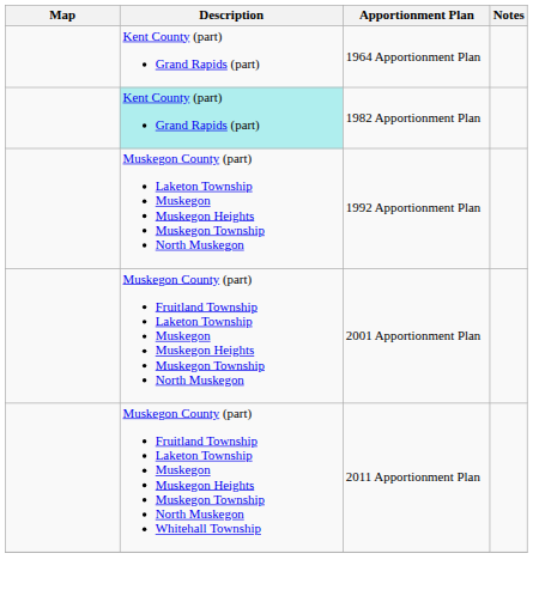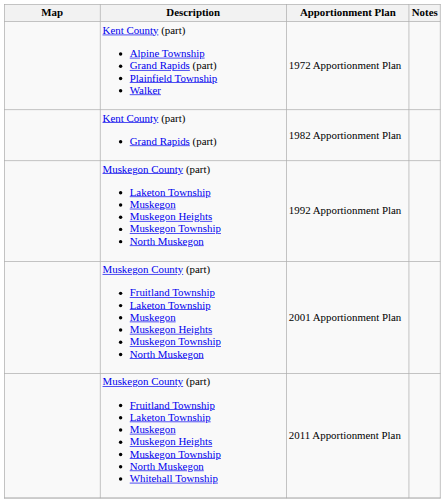- row: Kent County (part) Grand Rapids (part) | 1964 Apportionment Plan
+ row: Kent County (part) Alpine Township Grand Rapids (part) Plainfield Township Walker | 1972 Apportionment Plan
1982 Apportionment Plan | Description: paleturquoise background -> no background
